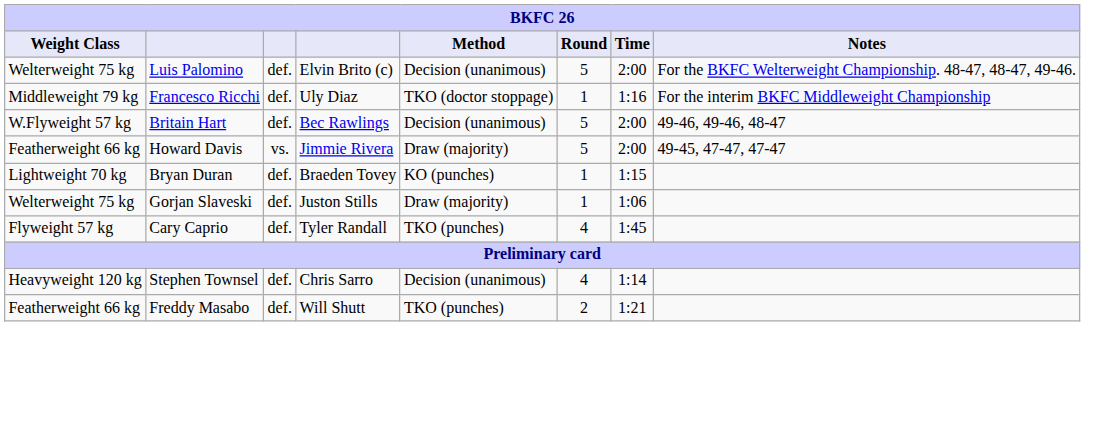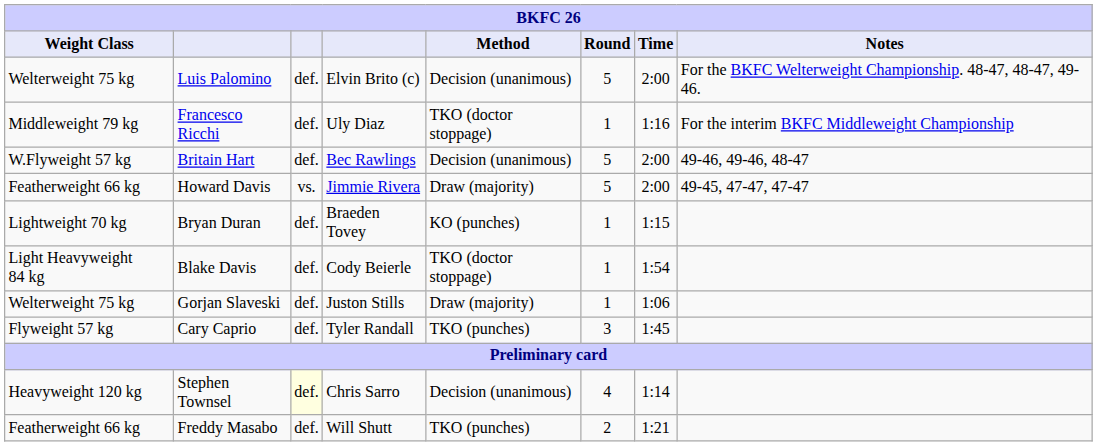+ row: Light Heavyweight 84 kg | Blake Davis | def. | Cody Beierle | TKO (doctor stoppage) | 1 | 1:54
Cary Caprio | Round: 4 -> 3
Stephen Townsel | column 3: no background -> lightyellow background
